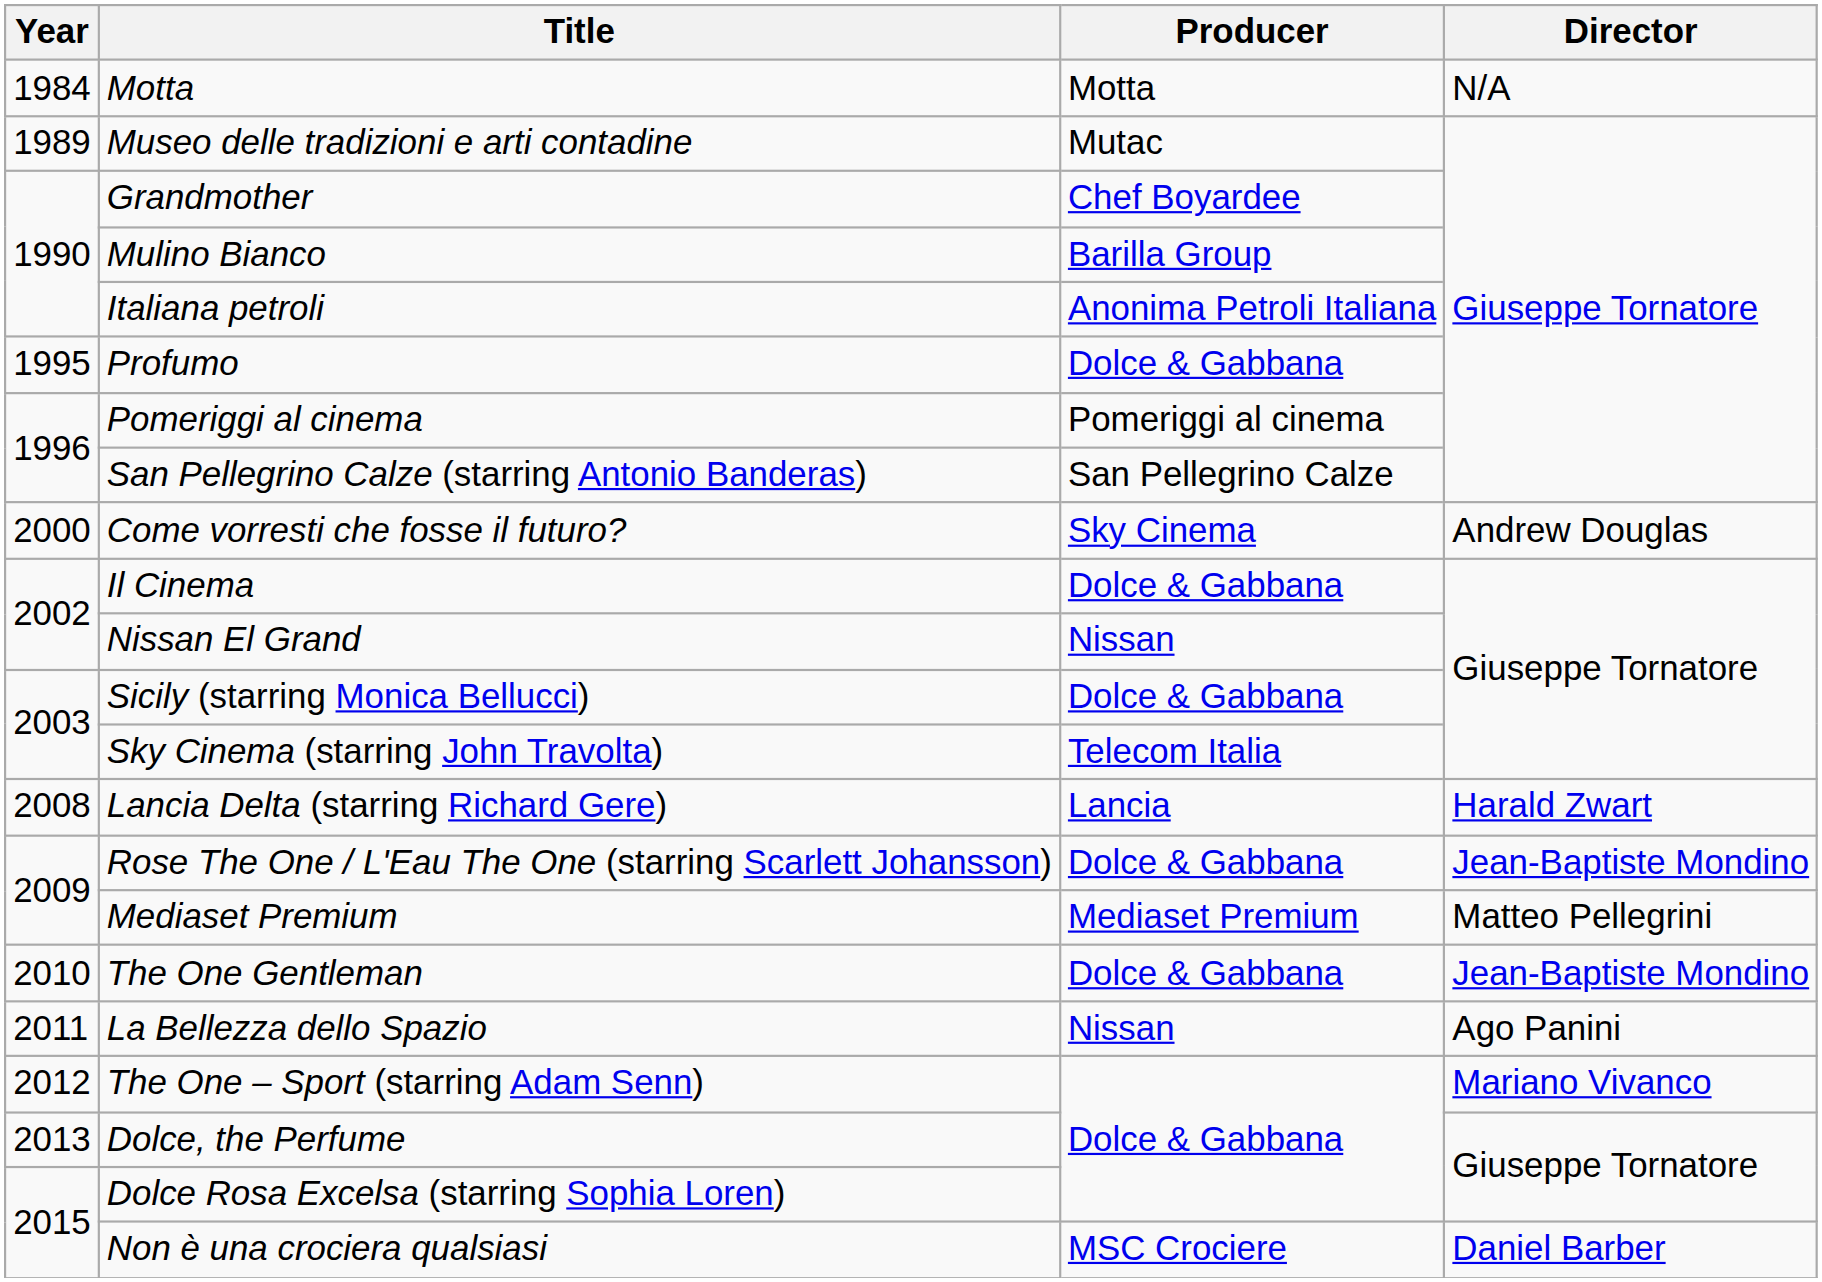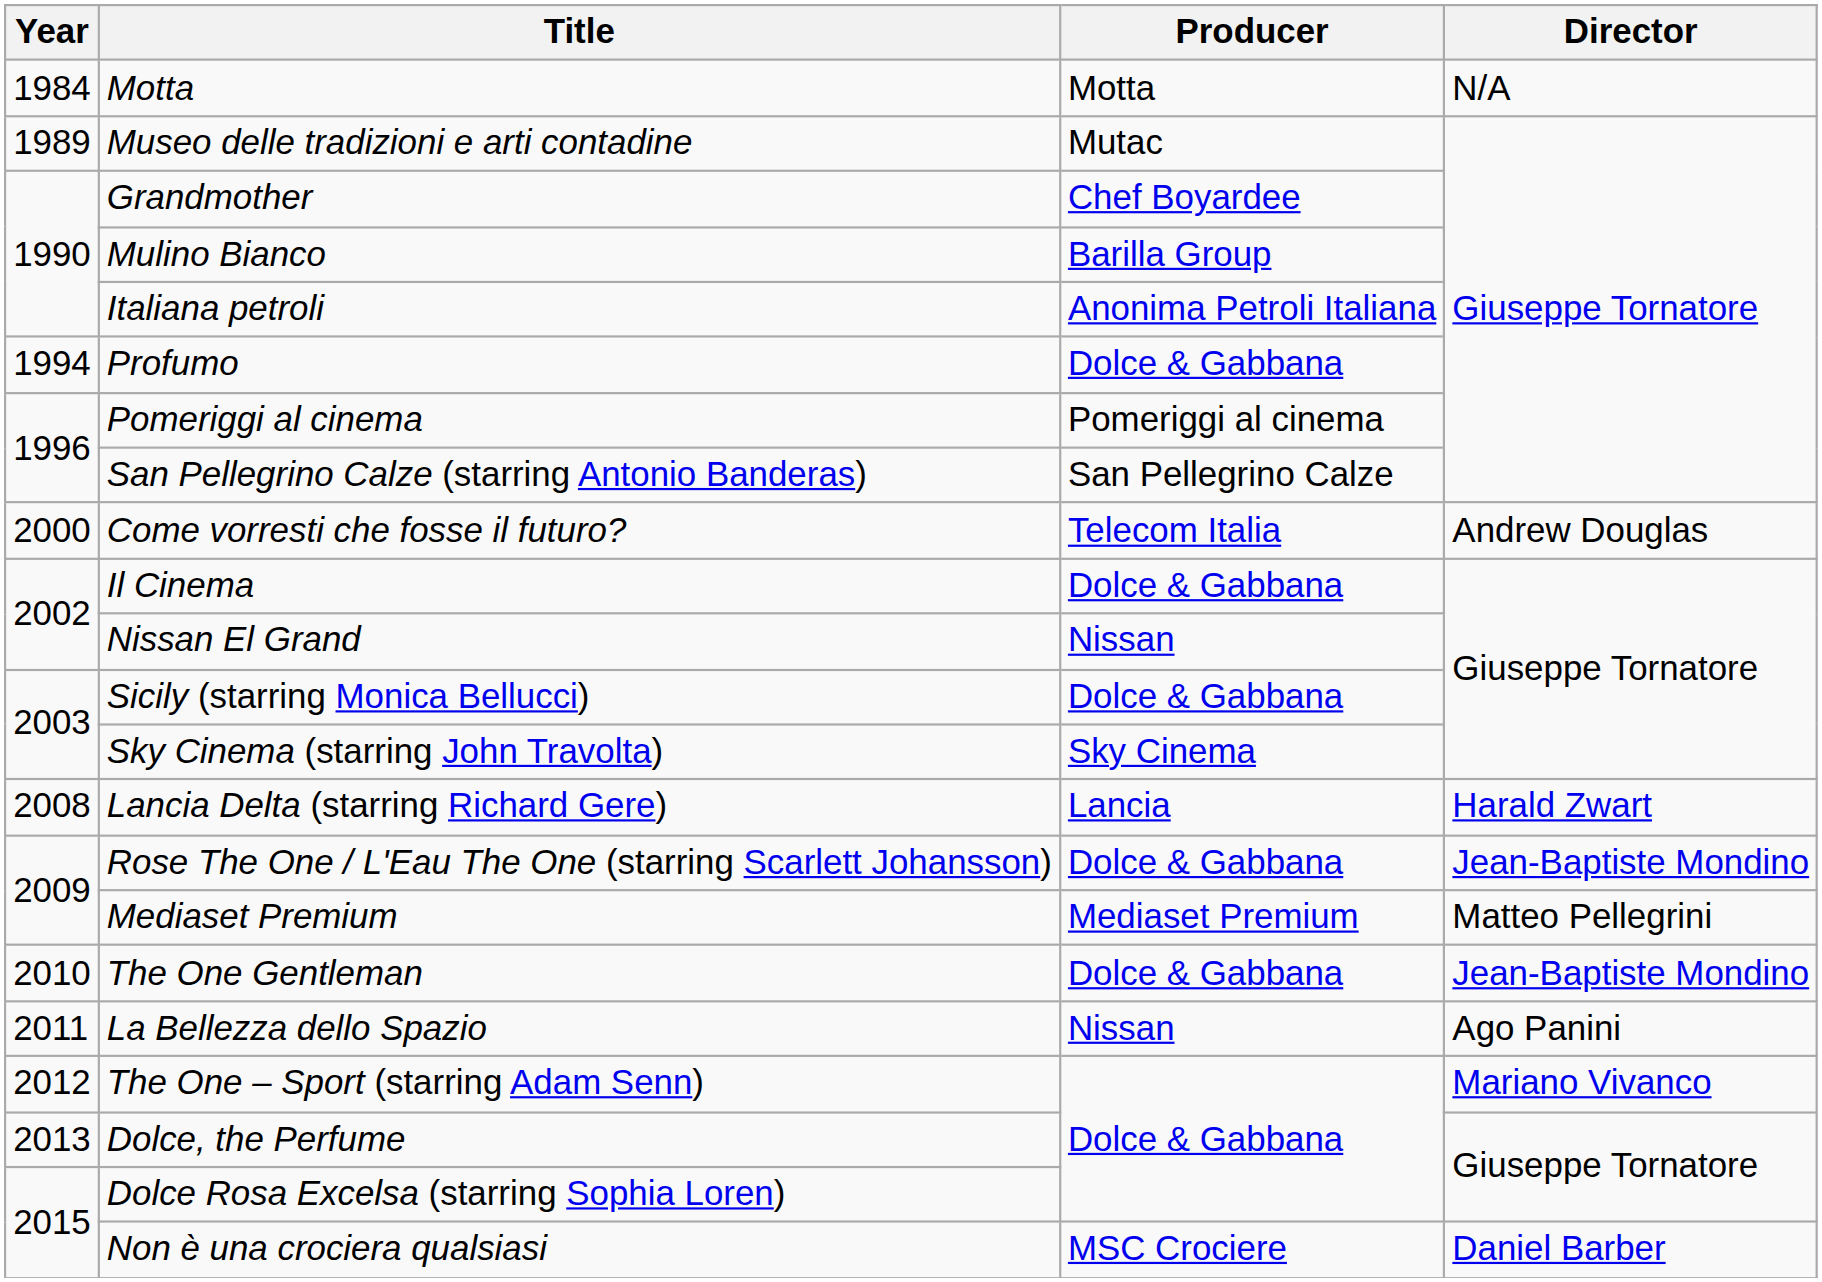Profumo | Year: 1995 -> 1994
Come vorresti che fosse il futuro? | Producer: Sky Cinema -> Telecom Italia
Sky Cinema (starring John Travolta) | Producer: Telecom Italia -> Sky Cinema
